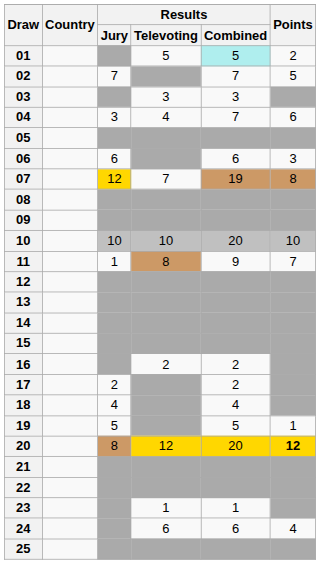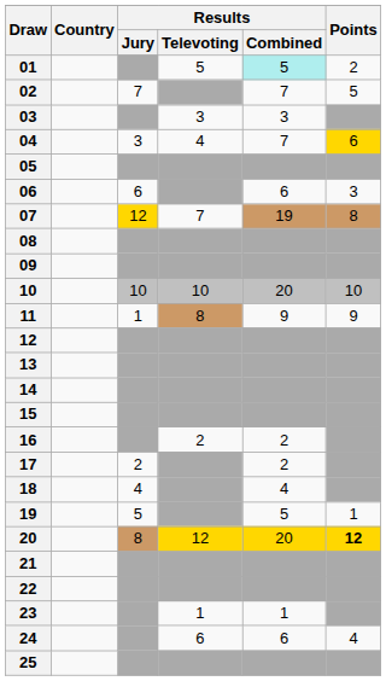04 | Points: no background -> gold background
11 | Points: 7 -> 9
